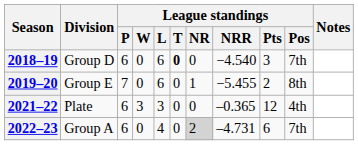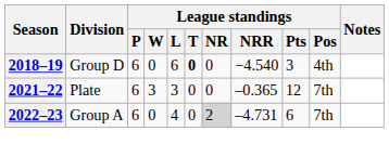2018–19 | League standings / Pos: 7th -> 4th
- row: 2019–20 | Group E | 7 | 0 | 6 | 0 | 1 | −5.455 | 2 | 8th
2021–22 | League standings / Pos: 4th -> 7th
